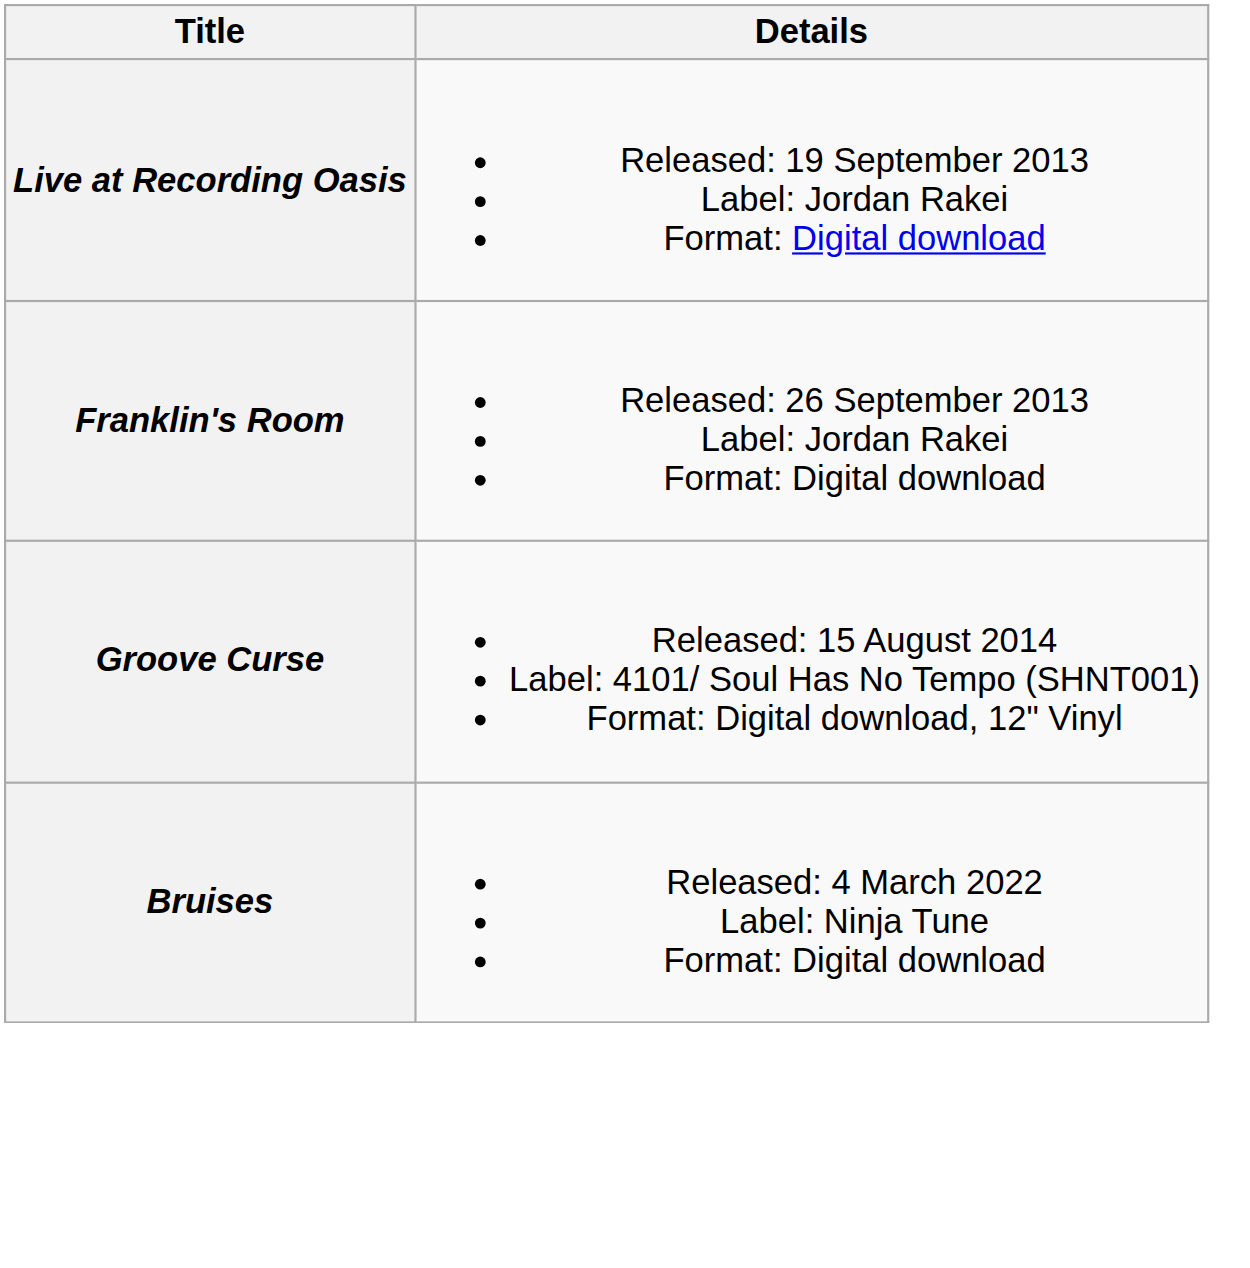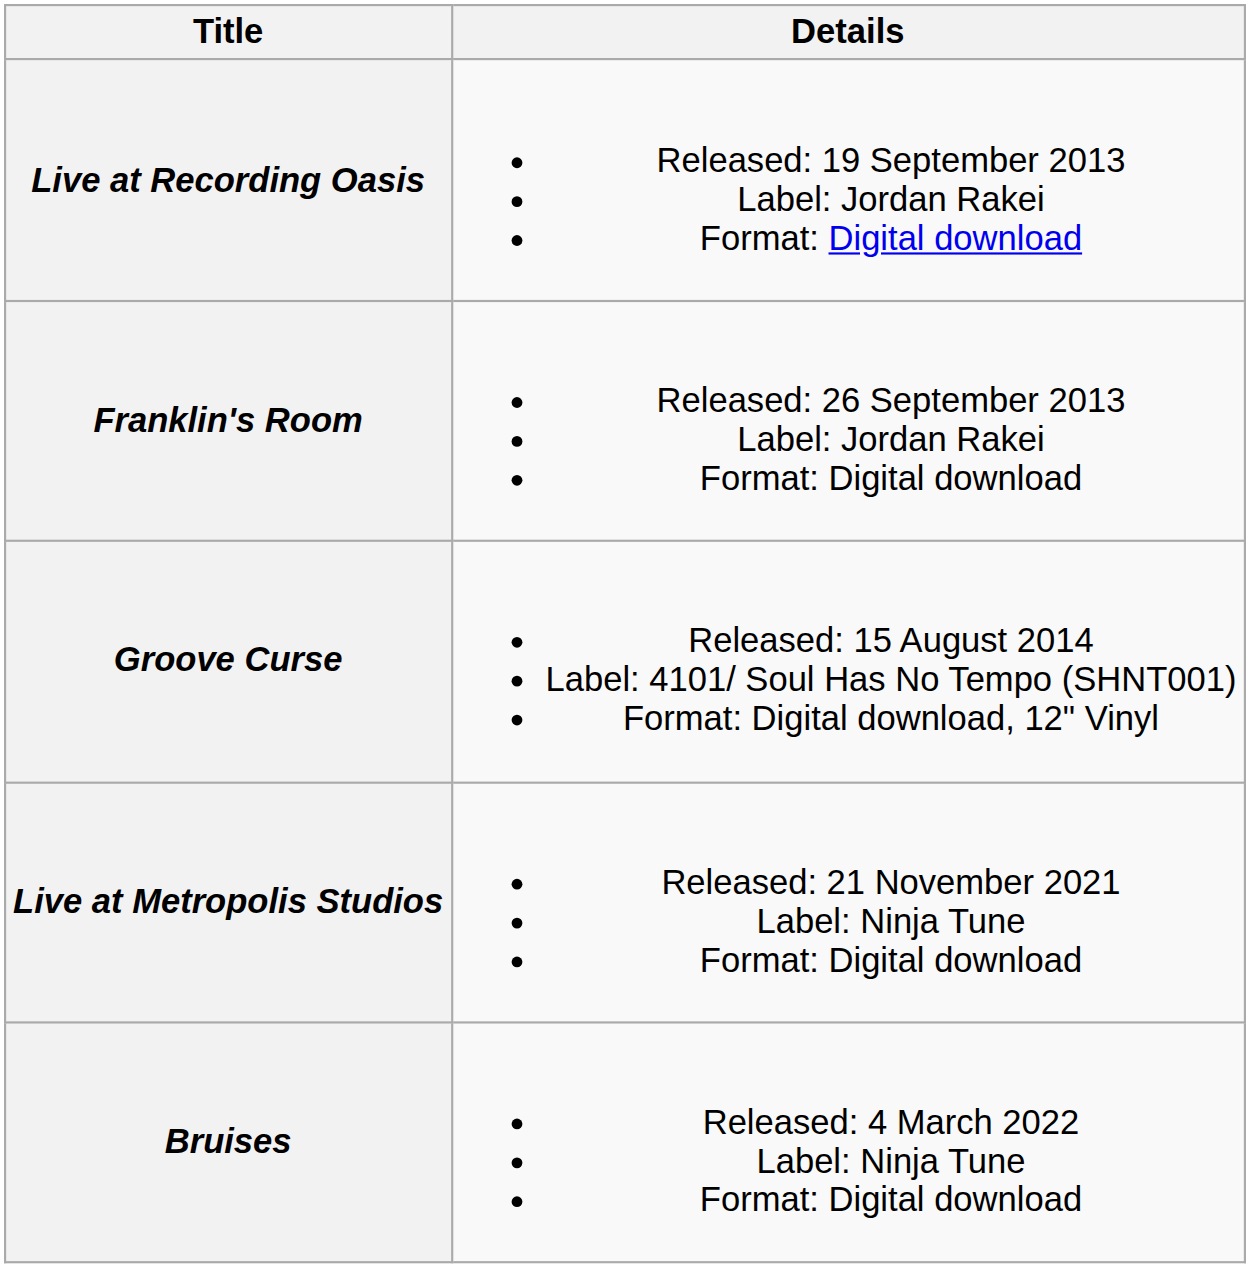+ row: Live at Metropolis Studios | Released: 21 November 2021 Label: Ninja Tune Format: Digital download
